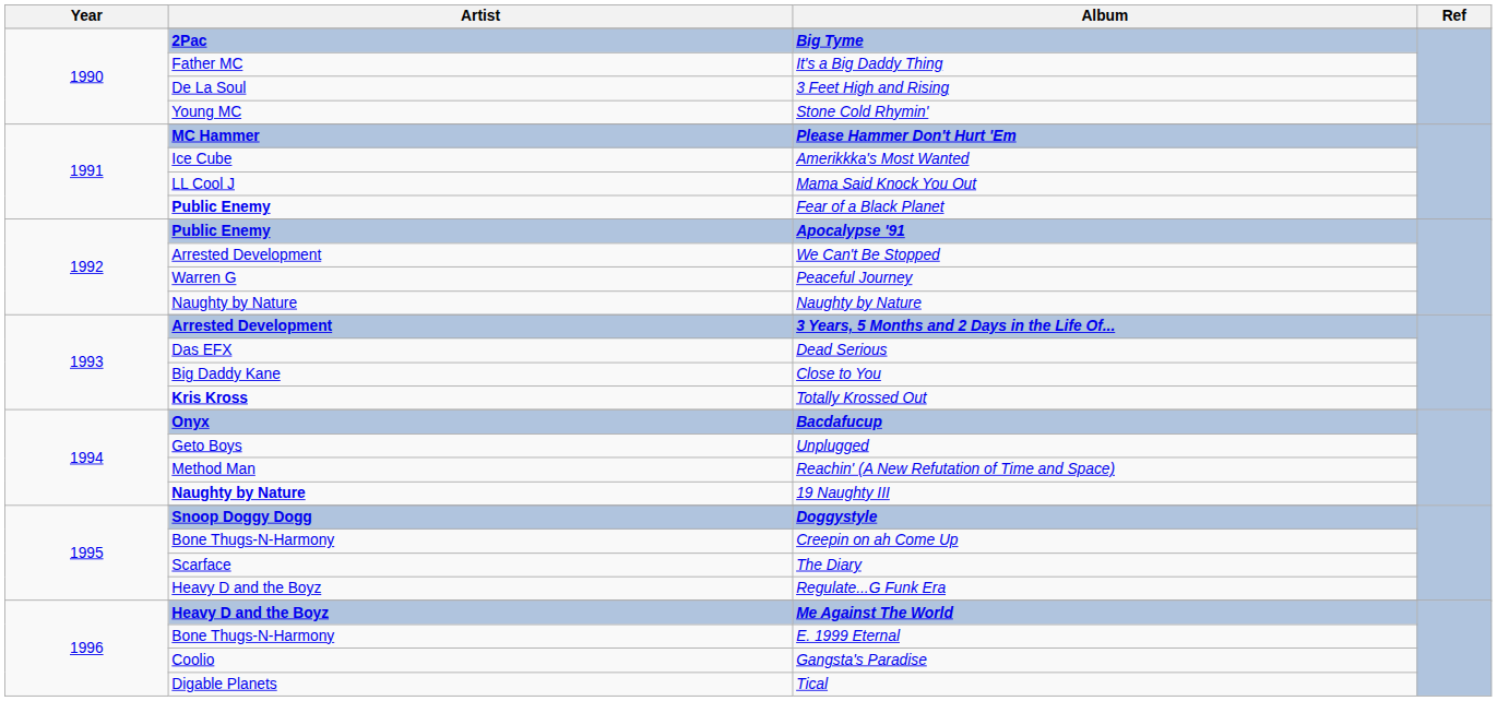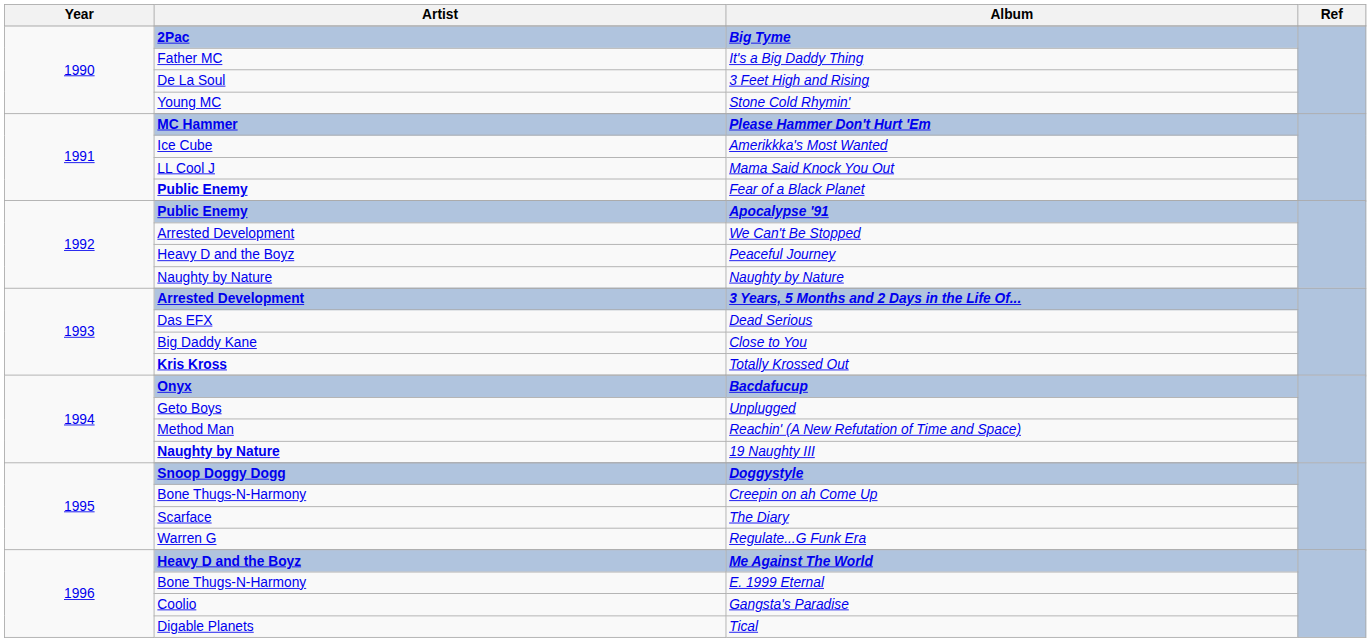Peaceful Journey | Artist: Warren G -> Heavy D and the Boyz
Regulate...G Funk Era | Artist: Heavy D and the Boyz -> Warren G
